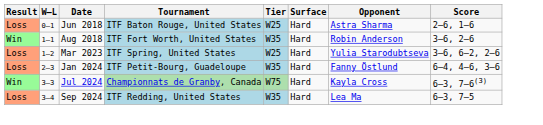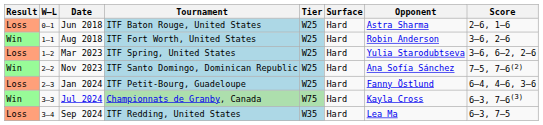Aug 2018 | Tier: W35 -> W25
+ row: Win | 2–2 | Nov 2023 | ITF Santo Domingo, Dominican Republic | W25 | Hard | Ana Sofía Sánchez | 7–5, 7–6(2)
Jan 2024 | Tier: W35 -> W25
